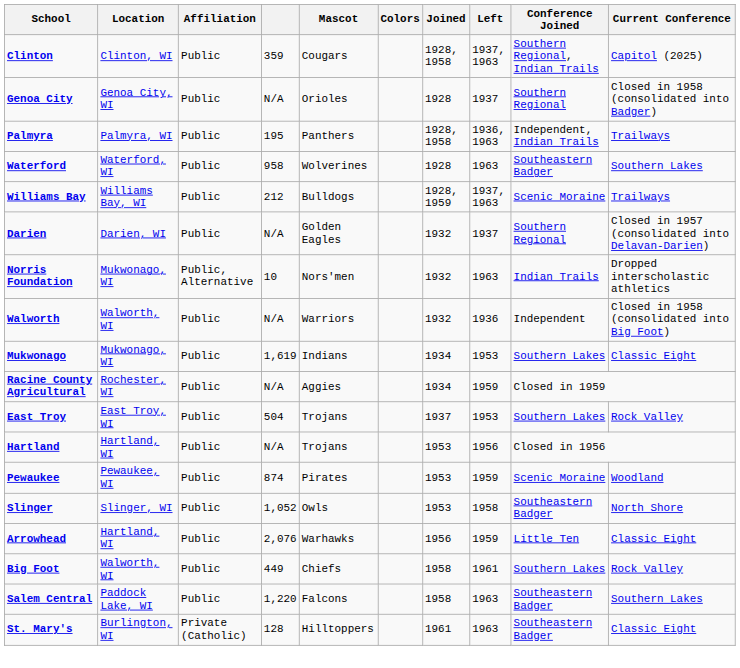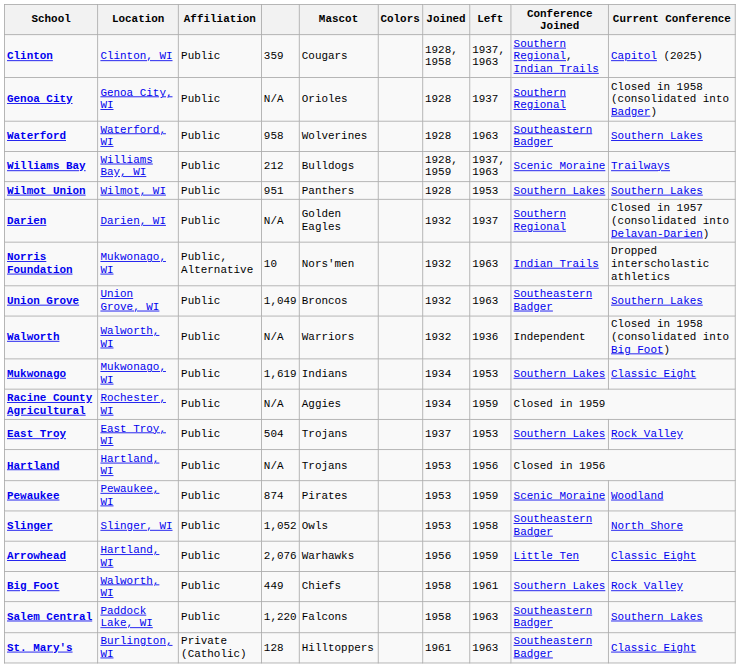- row: Palmyra | Palmyra, WI | Public | 195 | Panthers | 1928, 1958 | 1936, 1963 | Independent, Indian Trails | Trailways
+ row: Wilmot Union | Wilmot, WI | Public | 951 | Panthers | 1928 | 1953 | Southern Lakes | Southern Lakes
+ row: Union Grove | Union Grove, WI | Public | 1,049 | Broncos | 1932 | 1963 | Southeastern Badger | Southern Lakes
